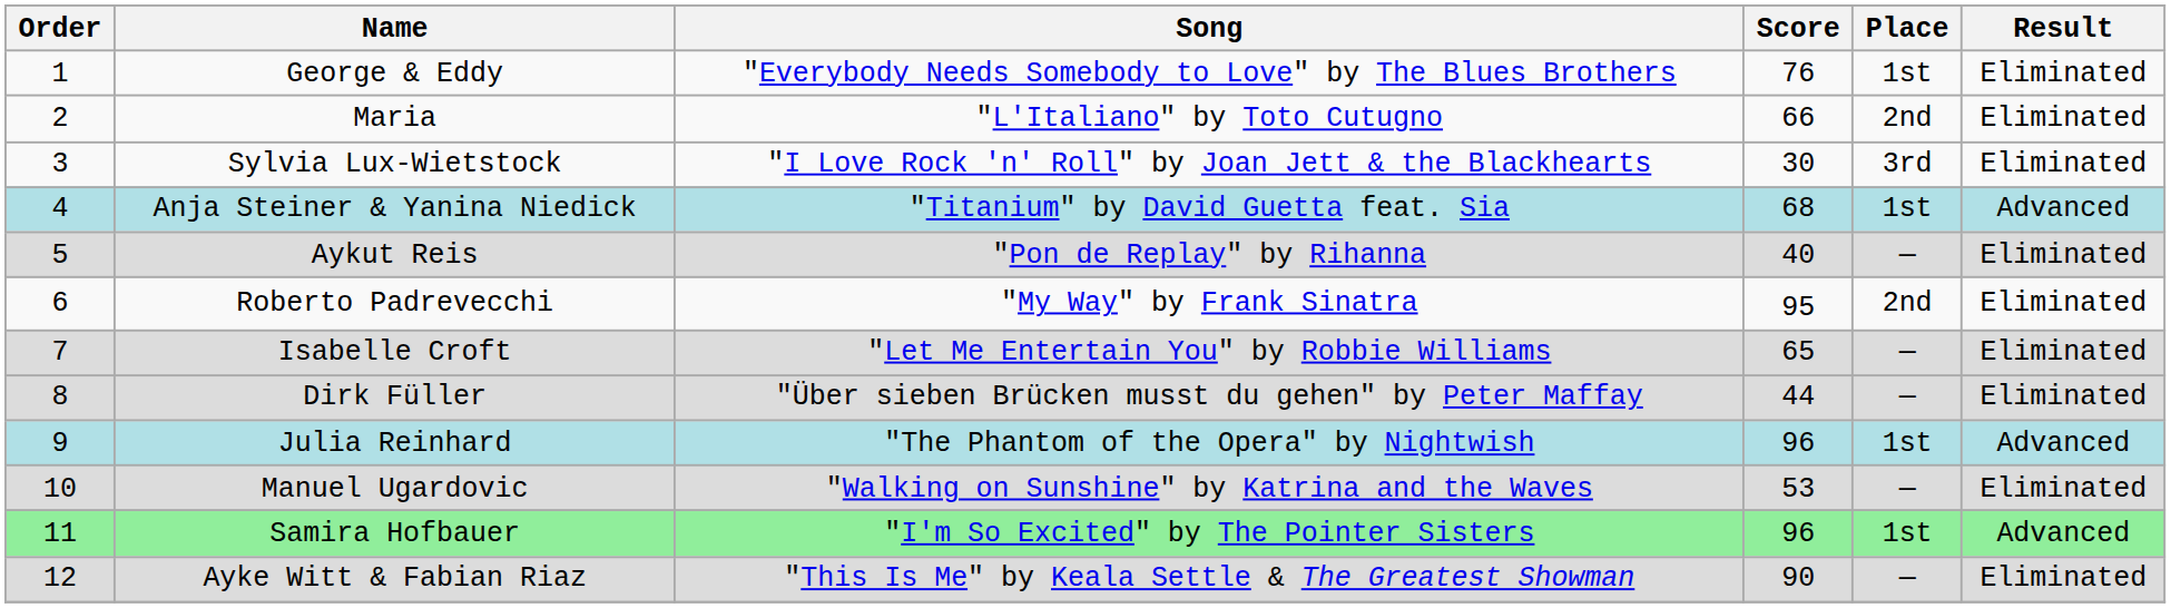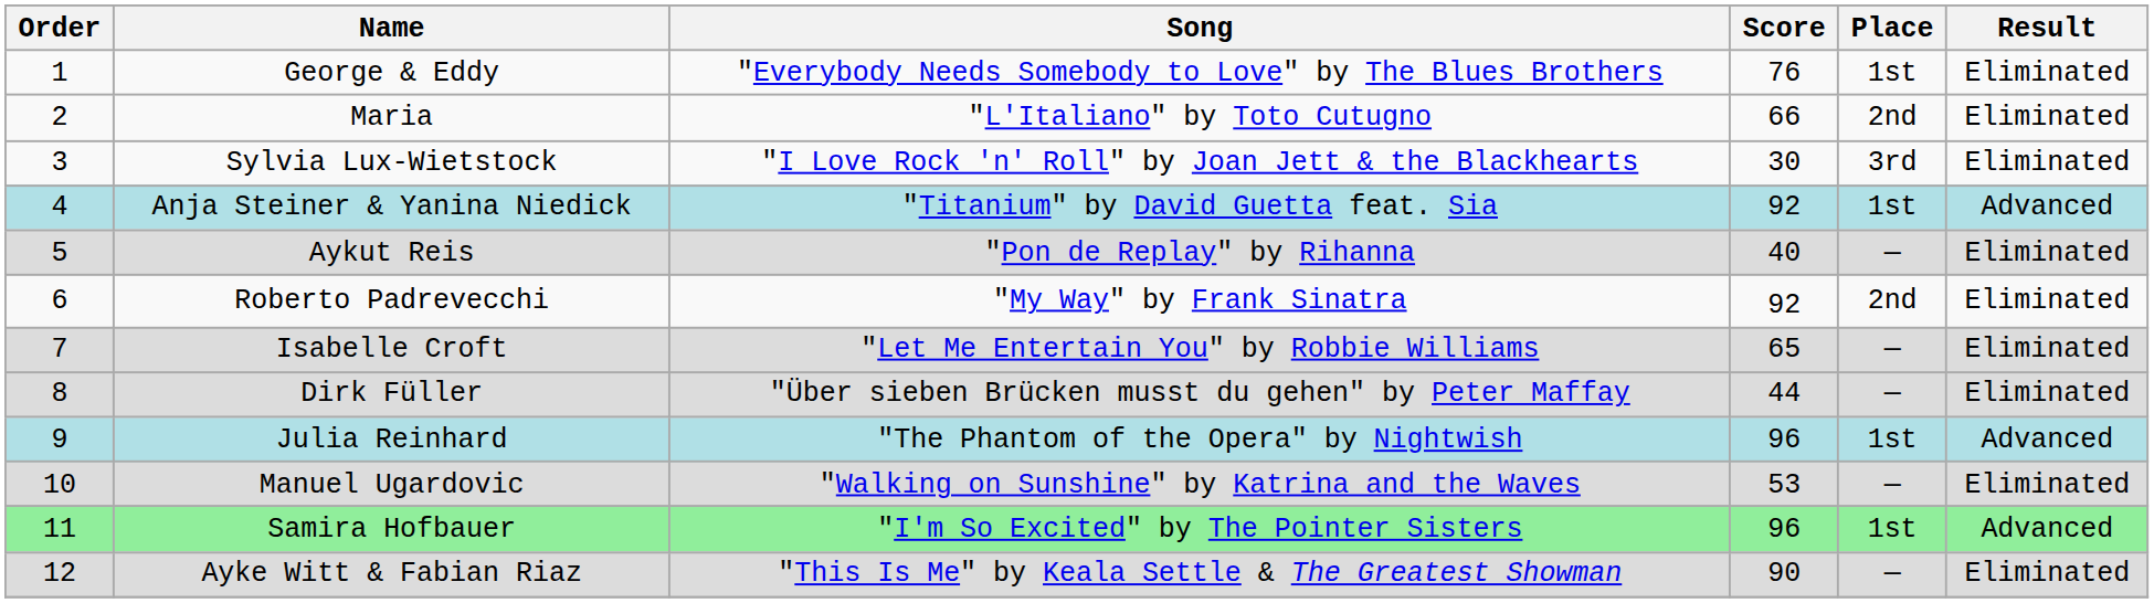Anja Steiner & Yanina Niedick | Score: 68 -> 92
Roberto Padrevecchi | Score: 95 -> 92
